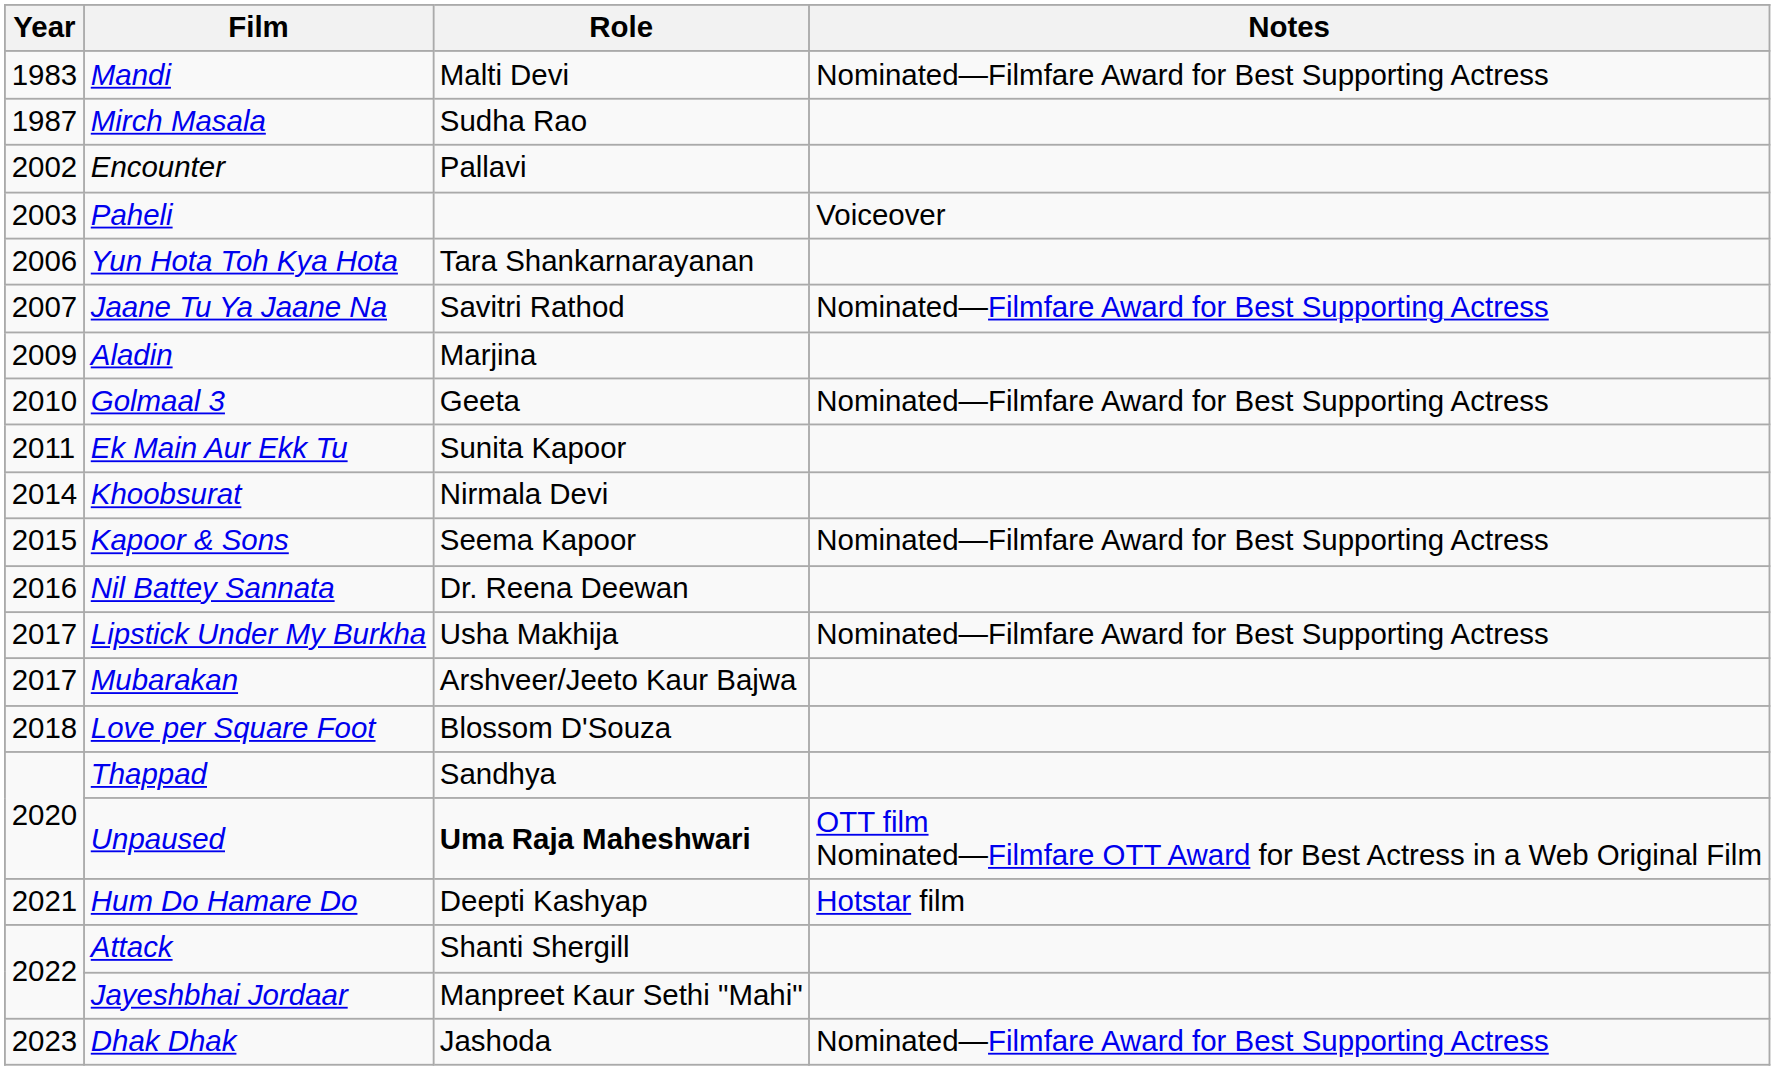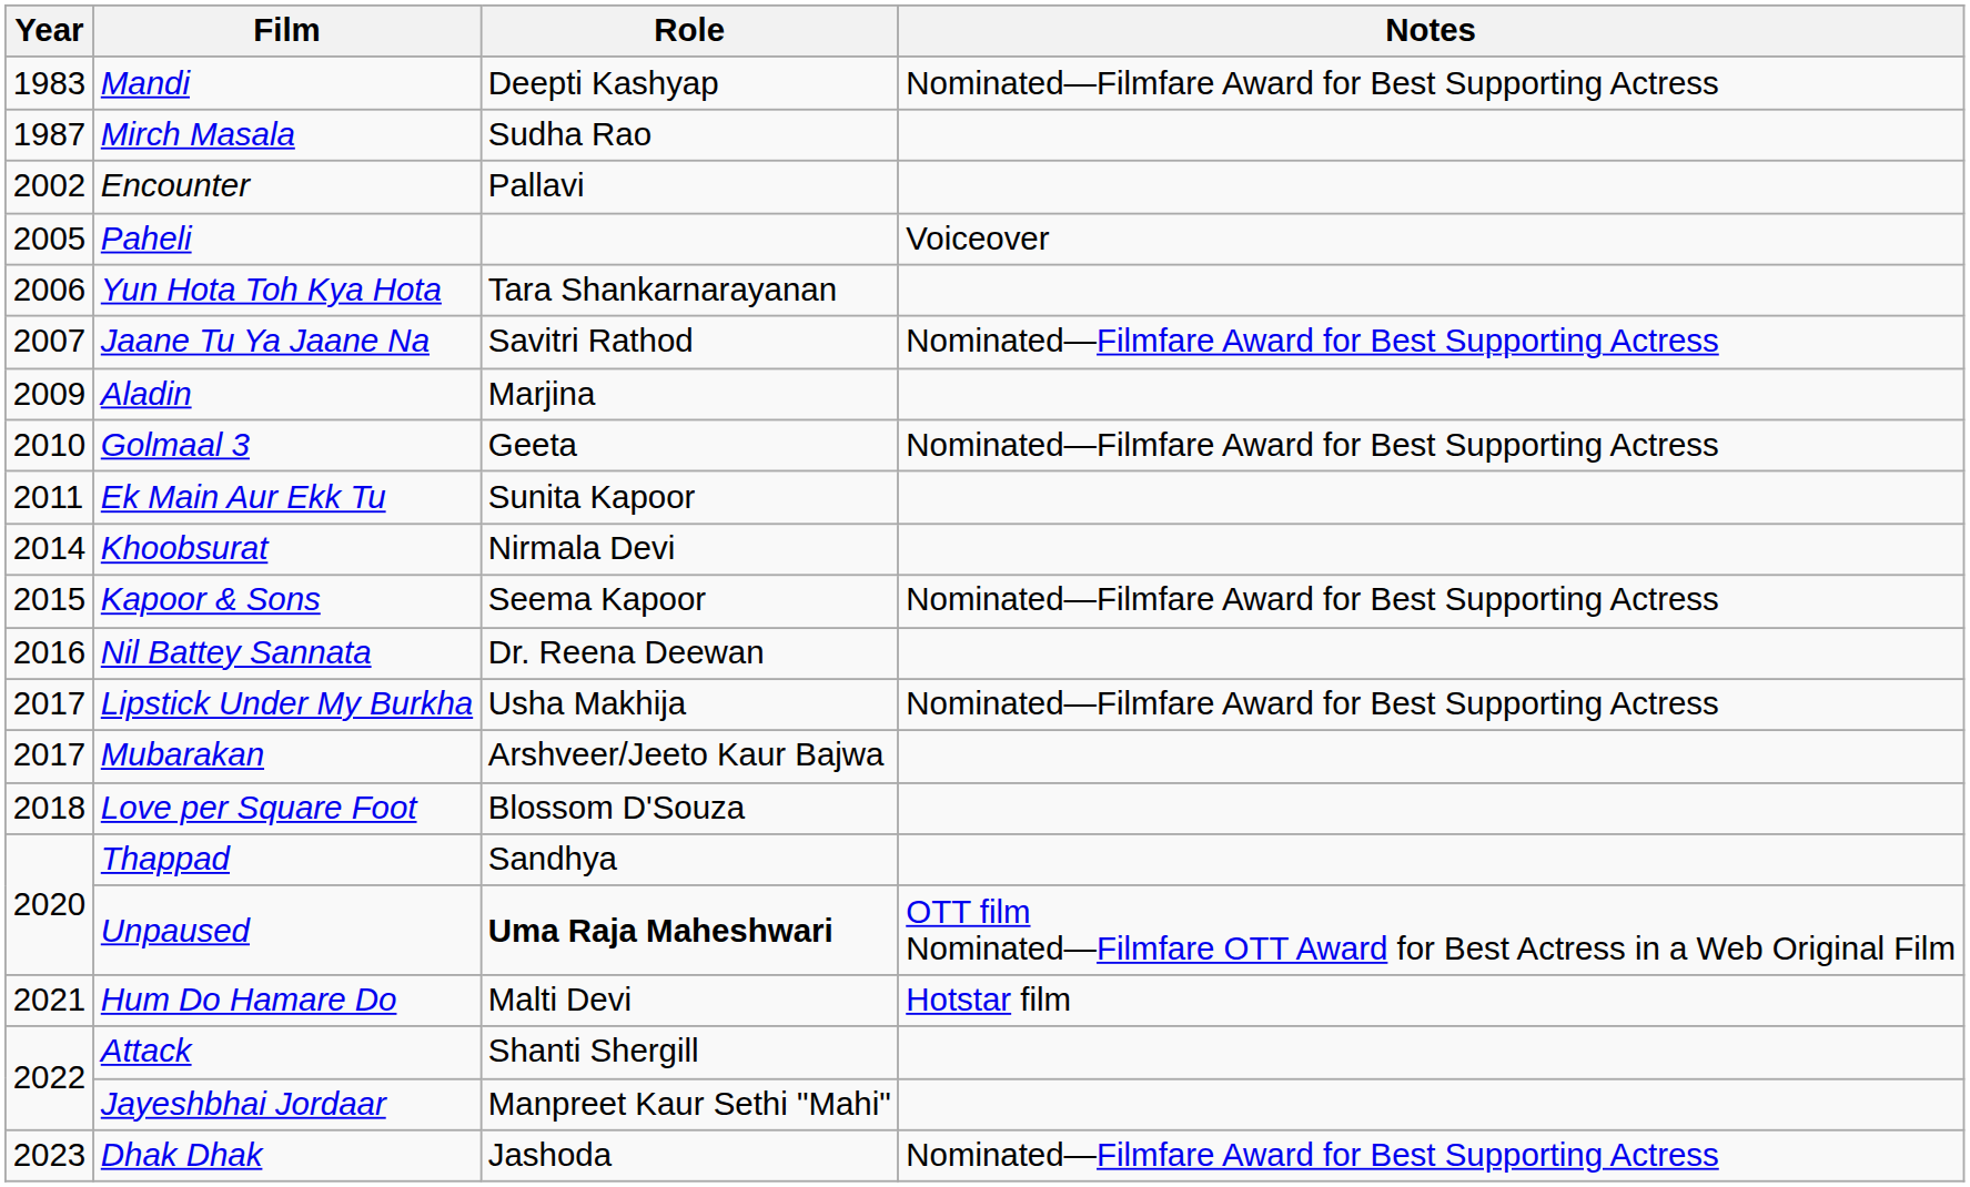Mandi | Role: Malti Devi -> Deepti Kashyap
Paheli | Year: 2003 -> 2005
Hum Do Hamare Do | Role: Deepti Kashyap -> Malti Devi
